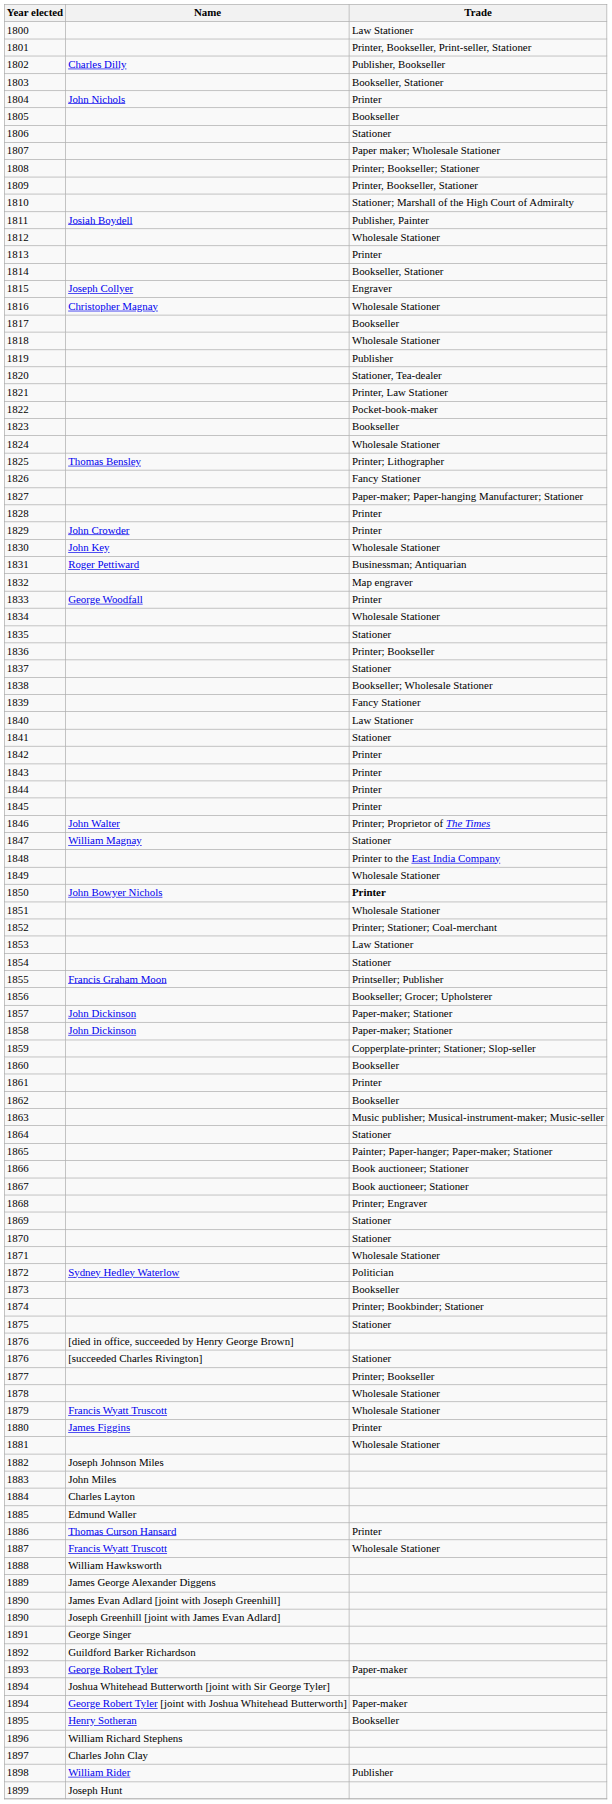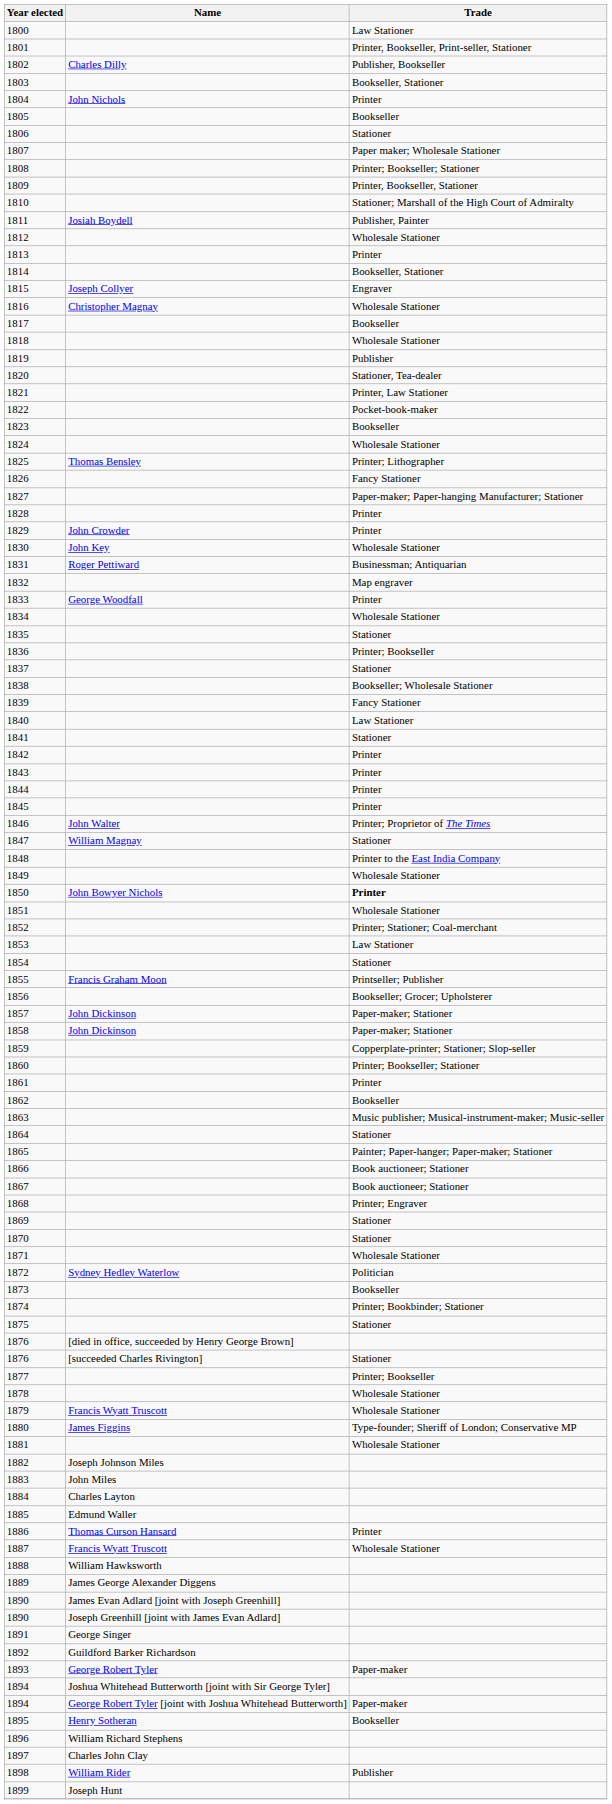1860 | Trade: Bookseller -> Printer; Bookseller; Stationer
1880 | Trade: Printer -> Type-founder; Sheriff of London; Conservative MP
